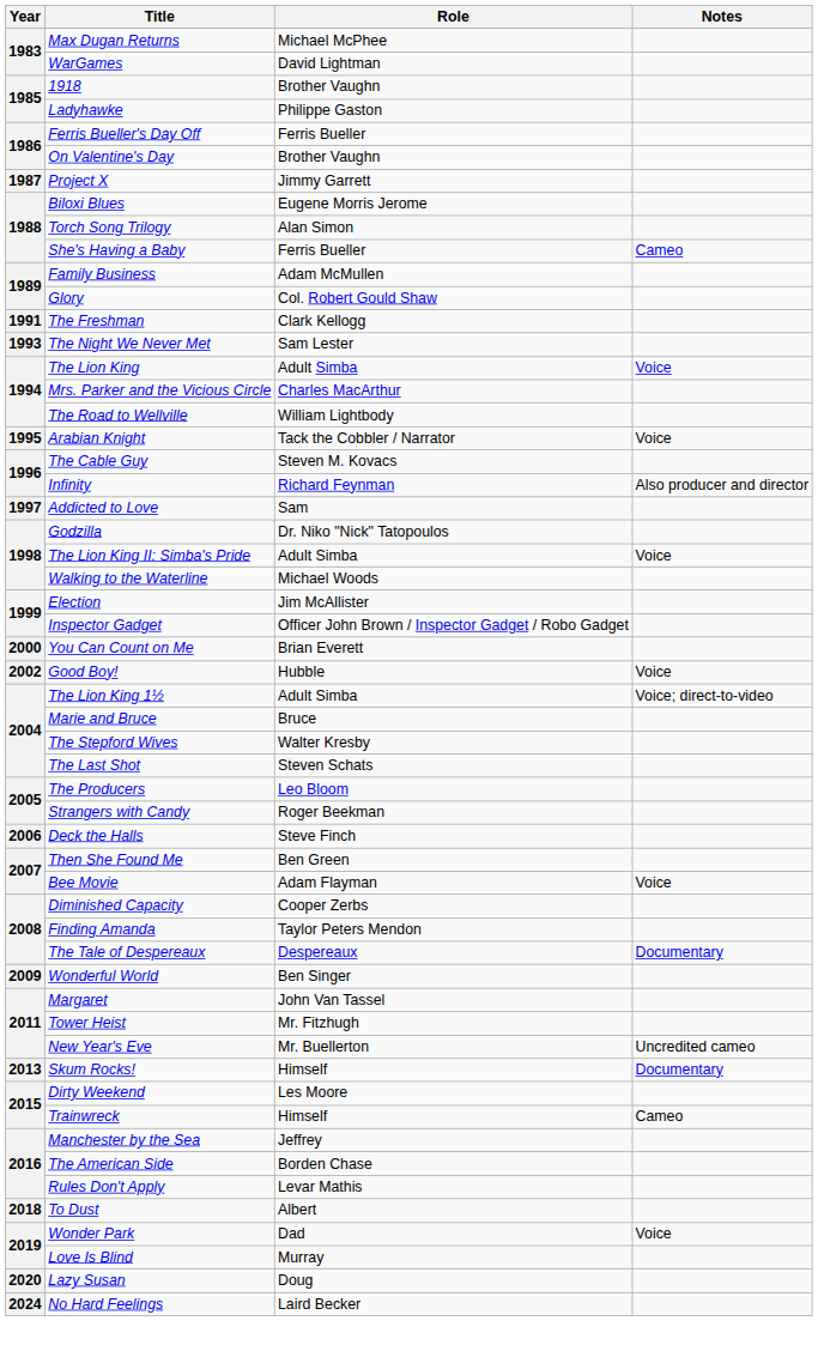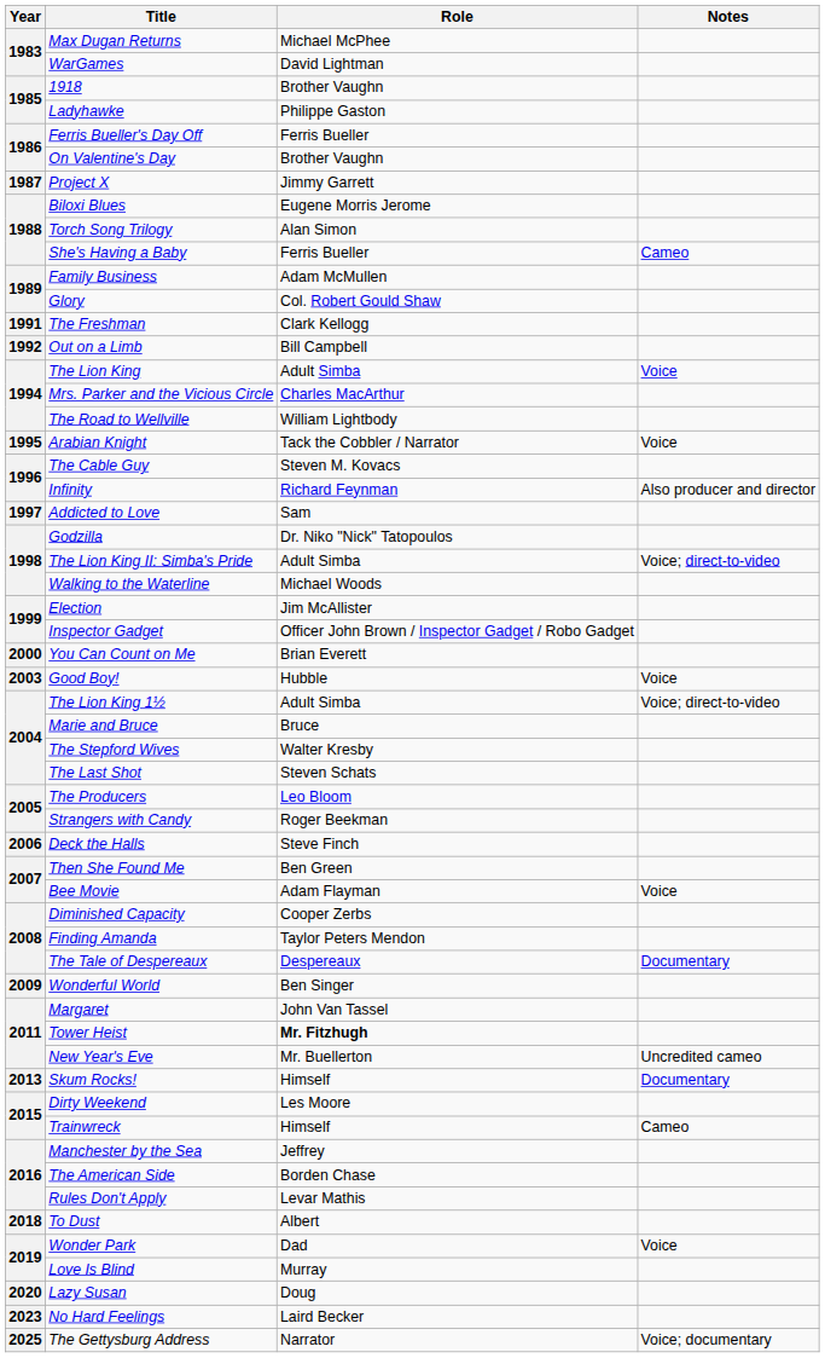+ row: 1992 | Out on a Limb | Bill Campbell
- row: 1993 | The Night We Never Met | Sam Lester
The Lion King II: Simba's Pride | Notes: Voice -> Voice; direct-to-video
Good Boy! | Year: 2002 -> 2003
Tower Heist | Role: normal -> bold
No Hard Feelings | Year: 2024 -> 2023
+ row: 2025 | The Gettysburg Address | Narrator | Voice; documentary
